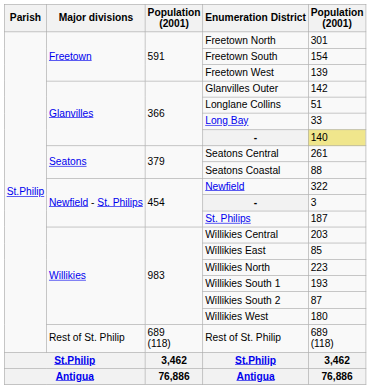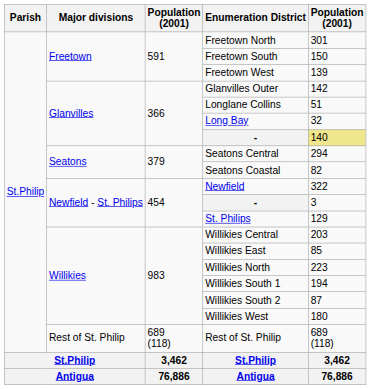Freetown South | column 5: 154 -> 150
Long Bay | column 5: 33 -> 32
Seatons Central | column 5: 261 -> 294
Seatons Coastal | column 5: 88 -> 82
St. Philips | column 5: 187 -> 129
Willikies South 1 | column 5: 193 -> 194
